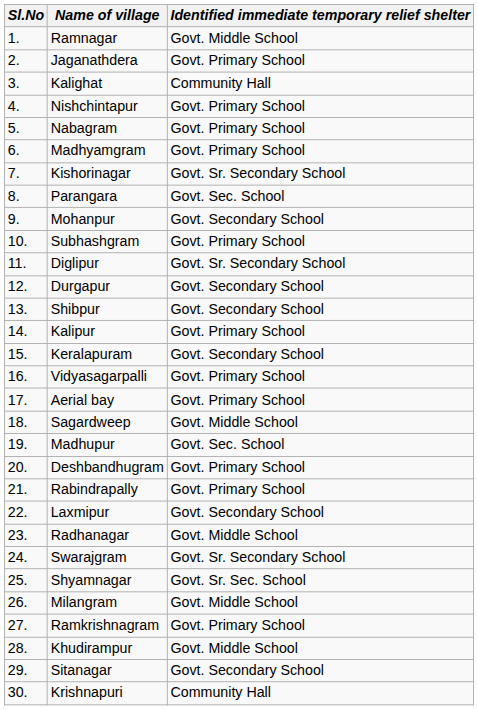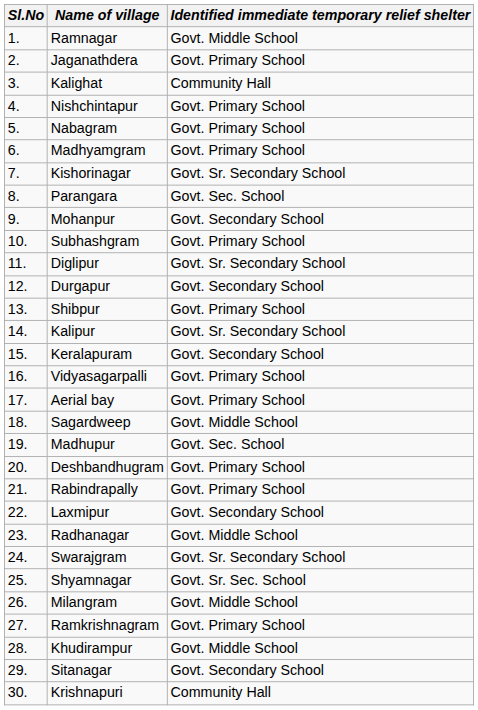Shibpur | Identified immediate temporary relief shelter: Govt. Secondary School -> Govt. Primary School
Kalipur | Identified immediate temporary relief shelter: Govt. Primary School -> Govt. Sr. Secondary School
